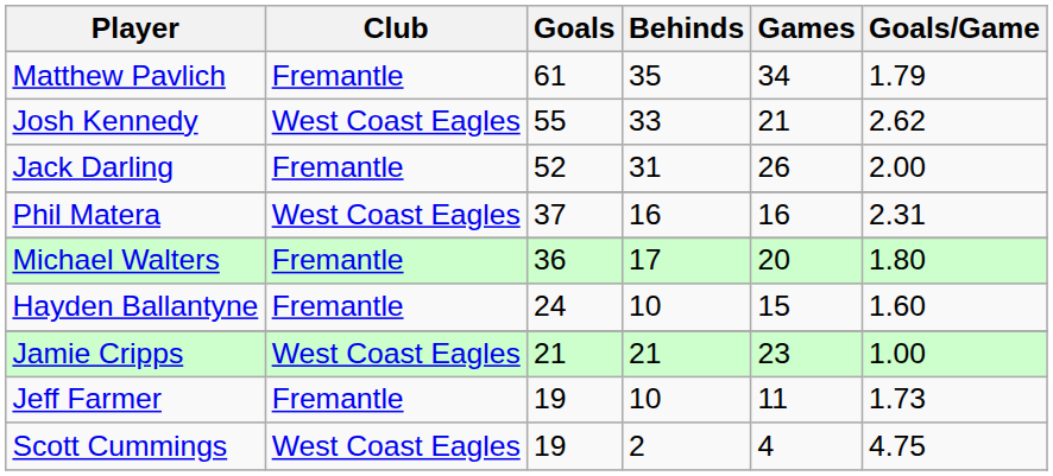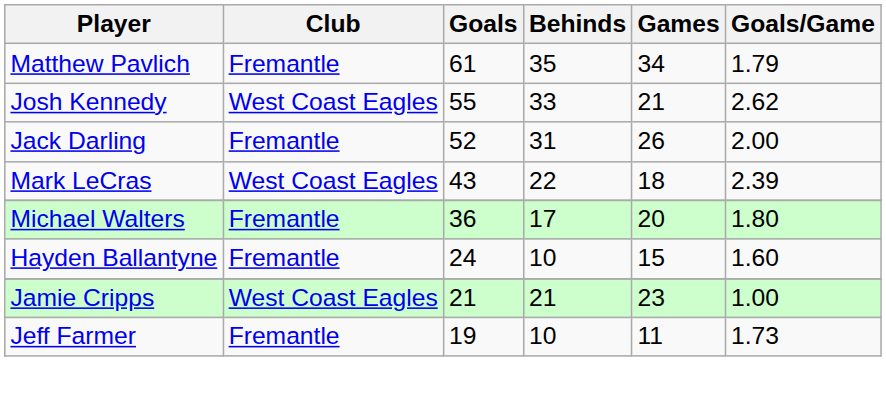+ row: Mark LeCras | West Coast Eagles | 43 | 22 | 18 | 2.39
- row: Phil Matera | West Coast Eagles | 37 | 16 | 16 | 2.31
- row: Scott Cummings | West Coast Eagles | 19 | 2 | 4 | 4.75
